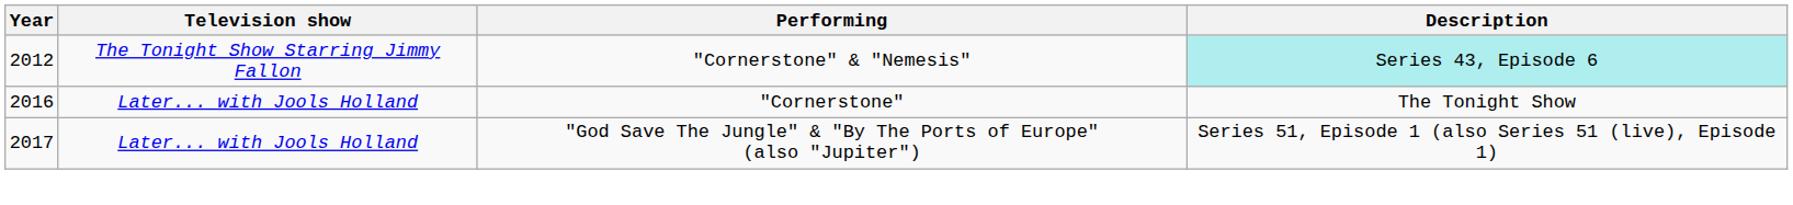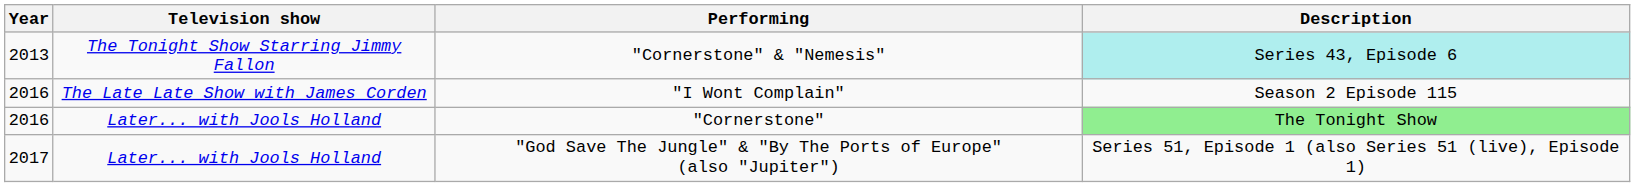"Cornerstone" & "Nemesis" | Year: 2012 -> 2013
+ row: 2016 | The Late Late Show with James Corden | "I Wont Complain" | Season 2 Episode 115
"Cornerstone" | Description: no background -> lightgreen background
